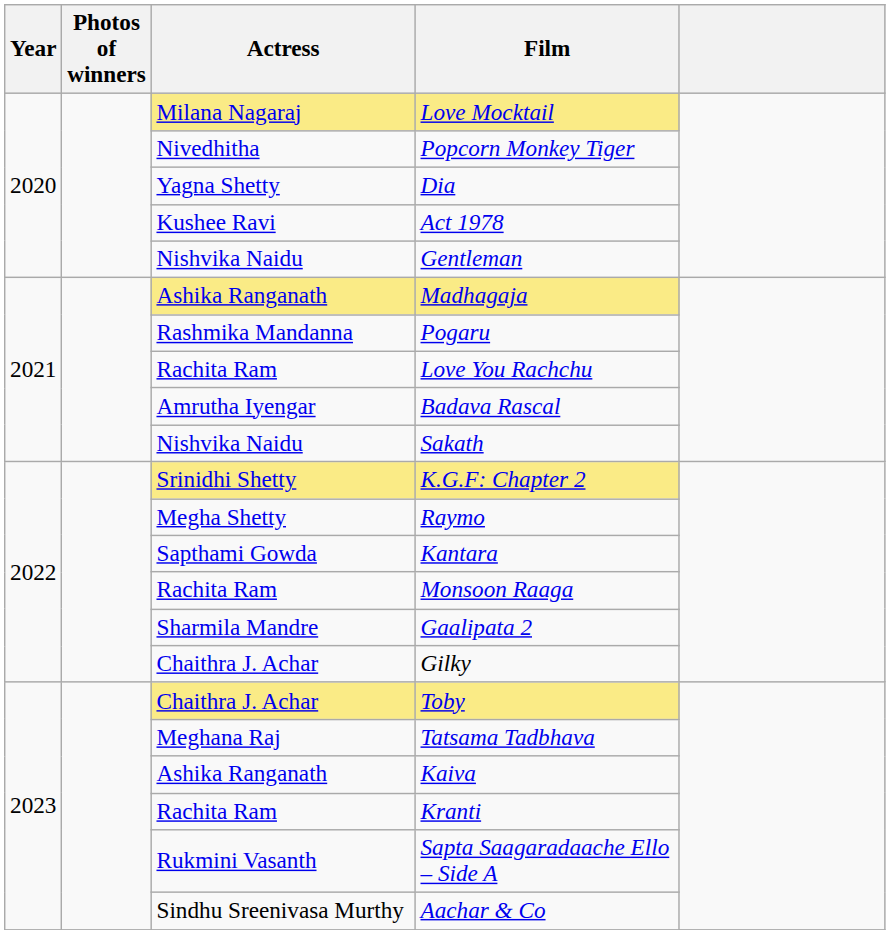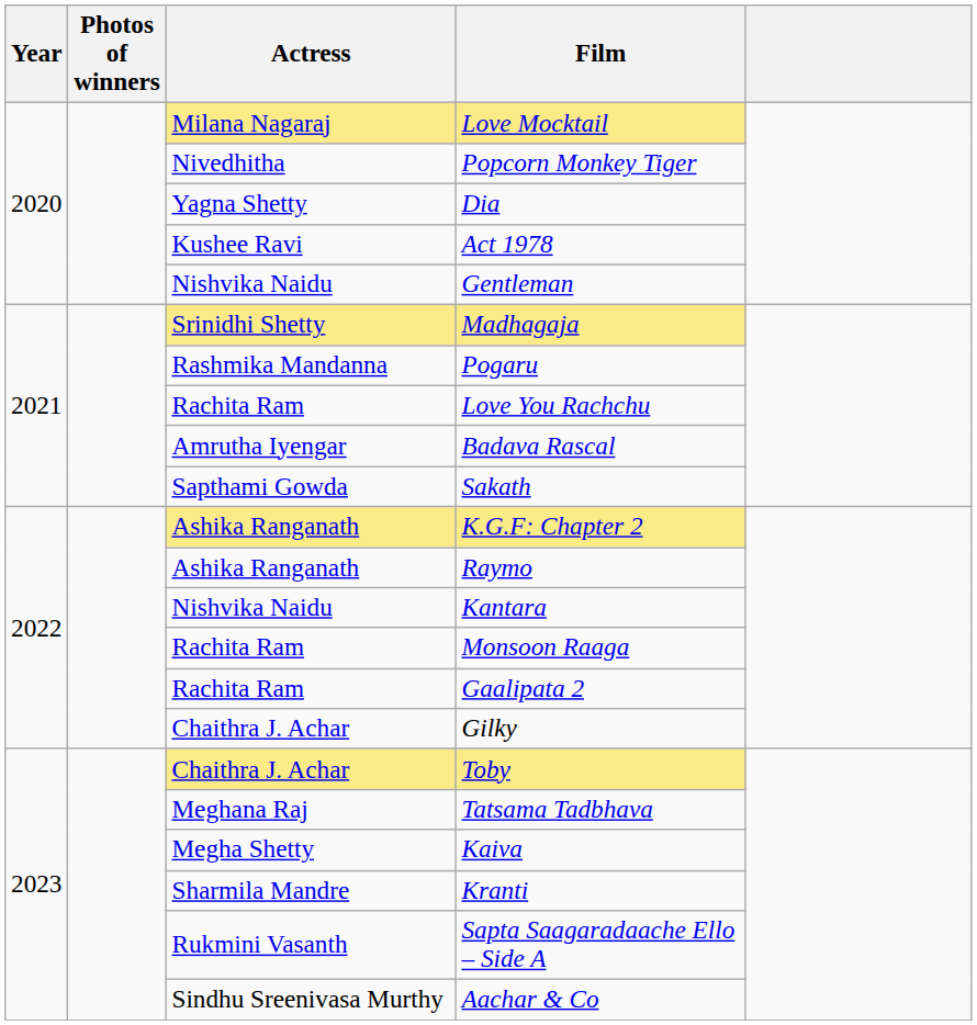Madhagaja | Actress: Ashika Ranganath -> Srinidhi Shetty
Sakath | Actress: Nishvika Naidu -> Sapthami Gowda
K.G.F: Chapter 2 | Actress: Srinidhi Shetty -> Ashika Ranganath
Raymo | Actress: Megha Shetty -> Ashika Ranganath
Kantara | Actress: Sapthami Gowda -> Nishvika Naidu
Gaalipata 2 | Actress: Sharmila Mandre -> Rachita Ram
Kaiva | Actress: Ashika Ranganath -> Megha Shetty
Kranti | Actress: Rachita Ram -> Sharmila Mandre
